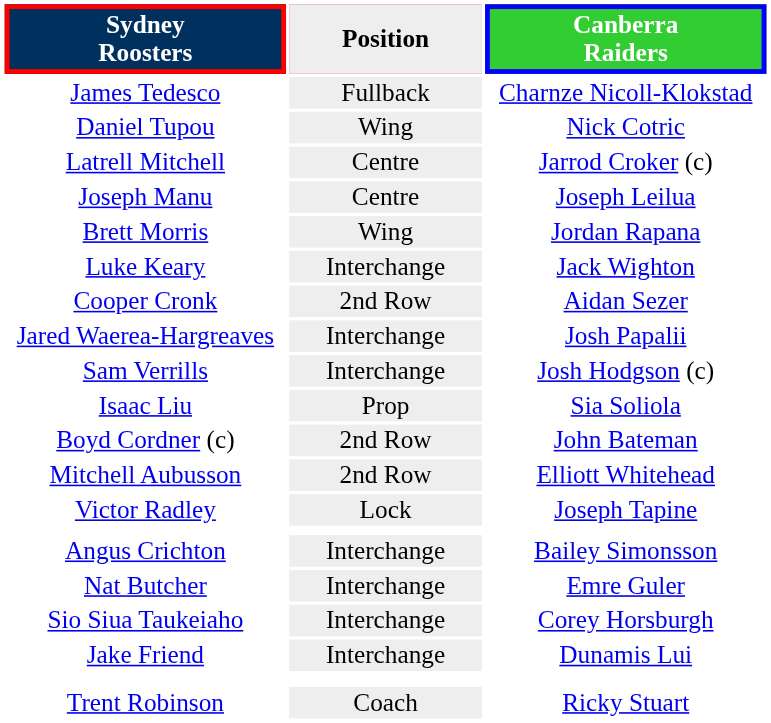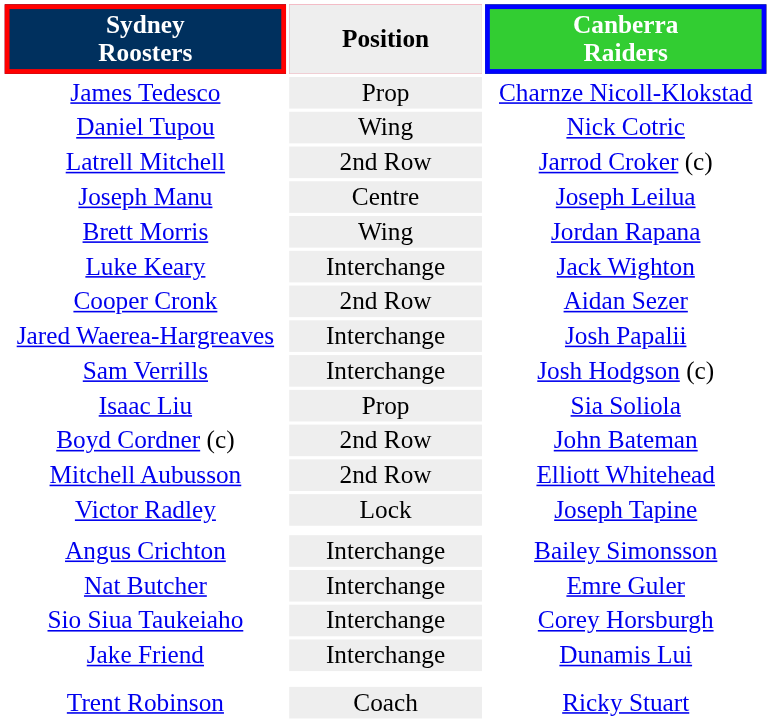James Tedesco | Position: Fullback -> Prop
Latrell Mitchell | Position: Centre -> 2nd Row
